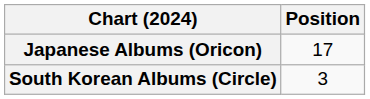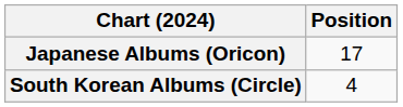South Korean Albums (Circle) | Position: 3 -> 4
